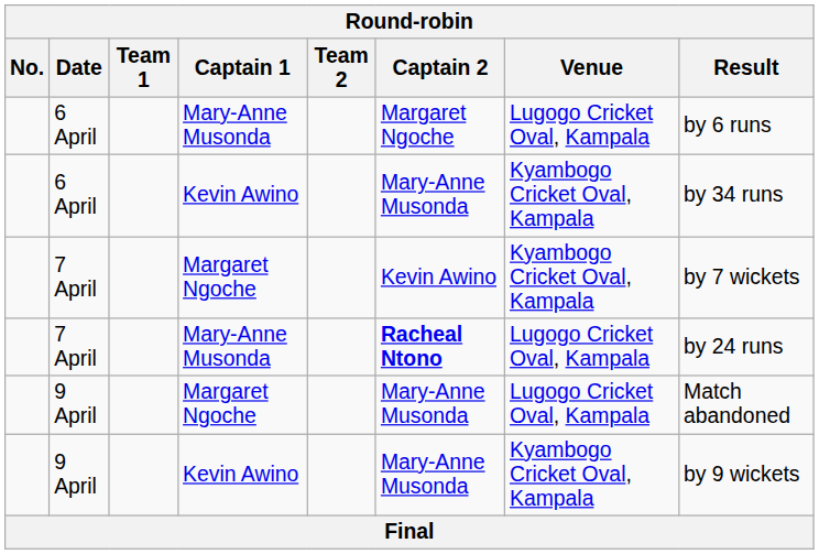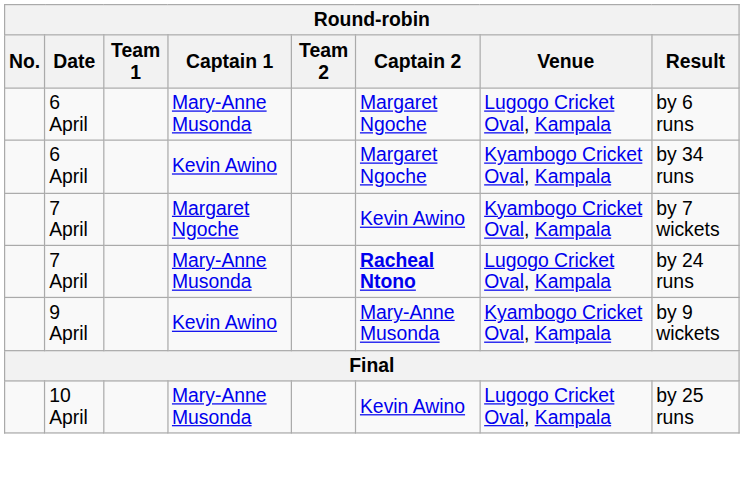6 April / Kevin Awino | Captain 2: Mary-Anne Musonda -> Margaret Ngoche
- row: 9 April | Margaret Ngoche | Mary-Anne Musonda | Lugogo Cricket Oval, Kampala | Match abandoned
+ row: 10 April | Mary-Anne Musonda | Kevin Awino | Lugogo Cricket Oval, Kampala | by 25 runs
